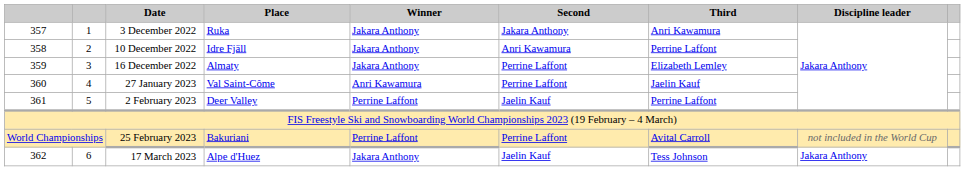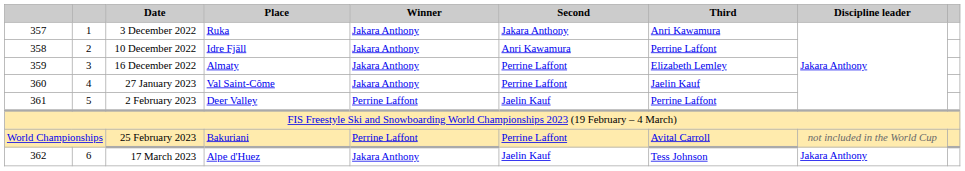27 January 2023 | Winner: Anri Kawamura -> Jakara Anthony
